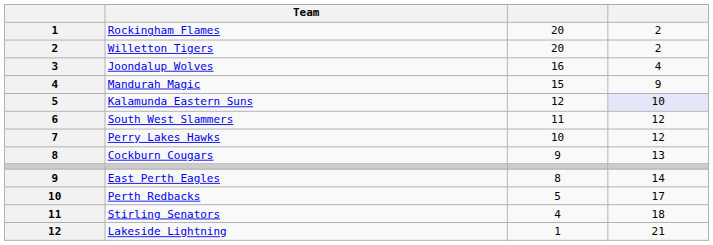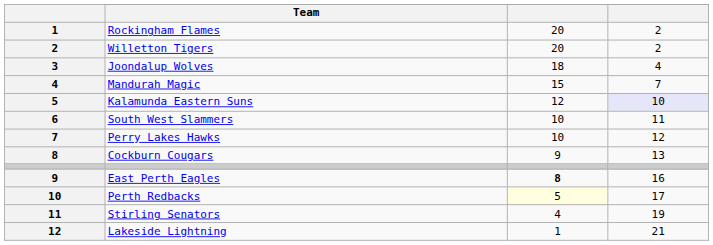Joondalup Wolves | column 3: 16 -> 18
Mandurah Magic | column 4: 9 -> 7
South West Slammers | column 3: 11 -> 10
South West Slammers | column 4: 12 -> 11
East Perth Eagles | column 3: normal -> bold
East Perth Eagles | column 4: 14 -> 16
Perth Redbacks | column 3: no background -> lightyellow background
Stirling Senators | column 4: 18 -> 19
